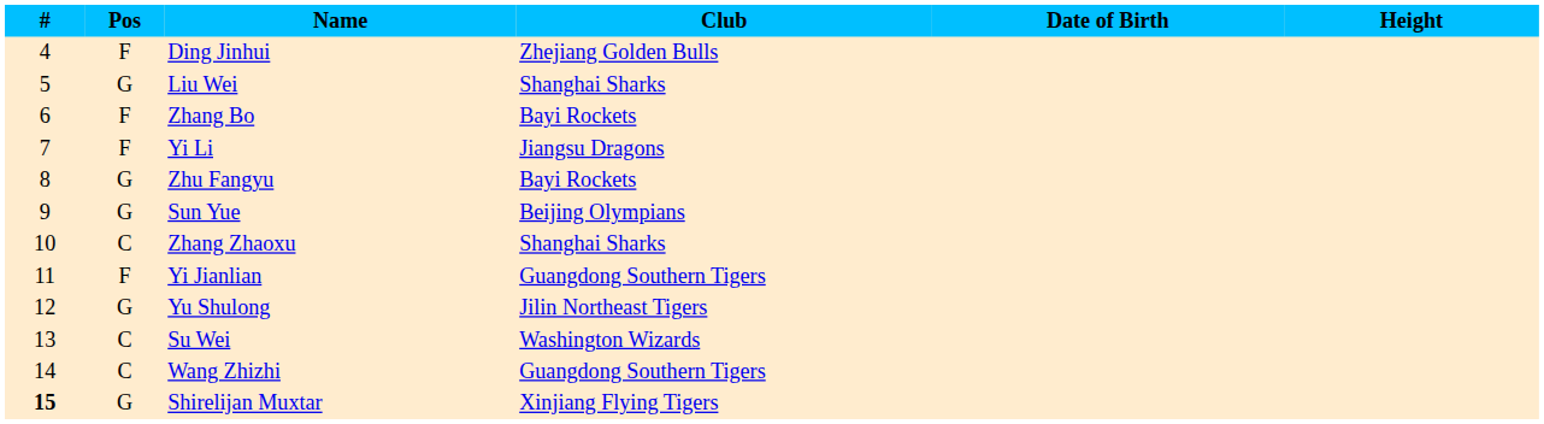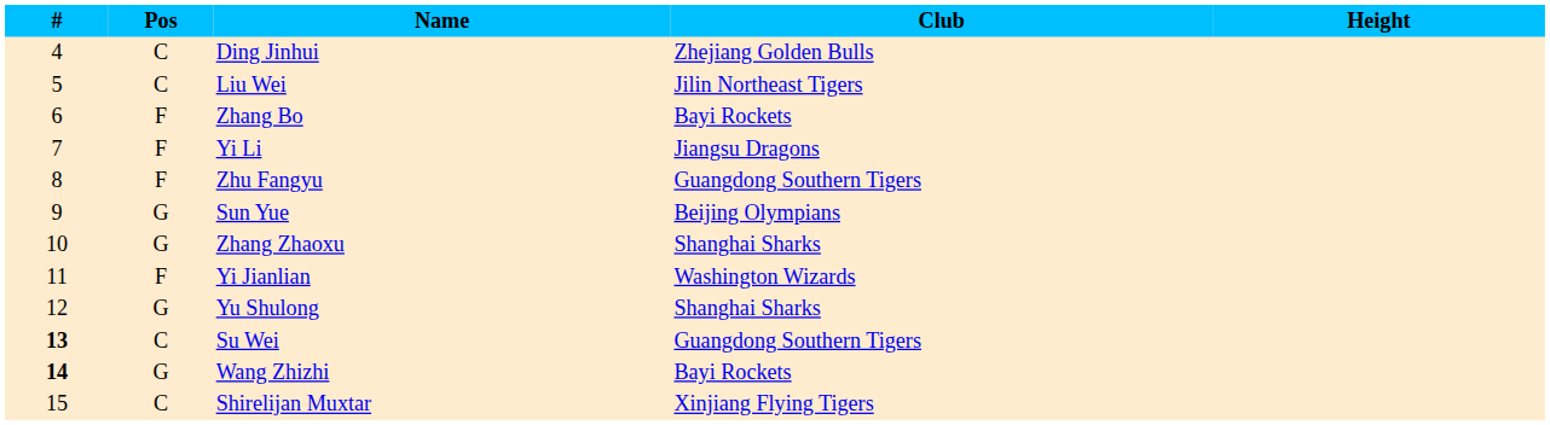- column: Date of Birth
Ding Jinhui | Pos: F -> C
Liu Wei | Pos: G -> C
Liu Wei | Club: Shanghai Sharks -> Jilin Northeast Tigers
Zhu Fangyu | Pos: G -> F
Zhu Fangyu | Club: Bayi Rockets -> Guangdong Southern Tigers
Zhang Zhaoxu | Pos: C -> G
Yi Jianlian | Club: Guangdong Southern Tigers -> Washington Wizards
Yu Shulong | Club: Jilin Northeast Tigers -> Shanghai Sharks
Su Wei | #: normal -> bold
Su Wei | Club: Washington Wizards -> Guangdong Southern Tigers
Wang Zhizhi | #: normal -> bold
Wang Zhizhi | Pos: C -> G
Wang Zhizhi | Club: Guangdong Southern Tigers -> Bayi Rockets
Shirelijan Muxtar | #: bold -> normal
Shirelijan Muxtar | Pos: G -> C
